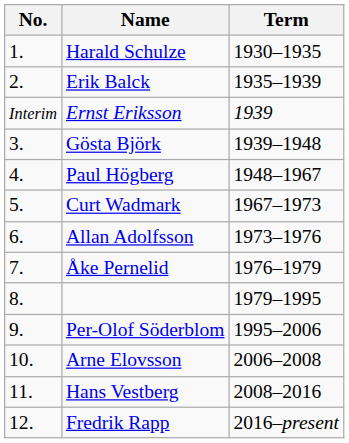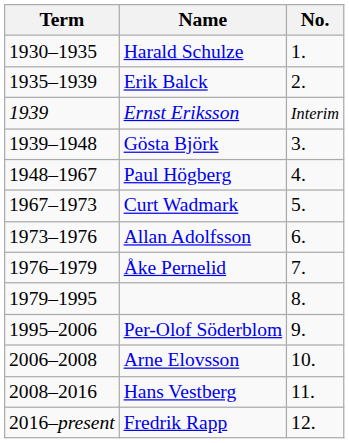columns swapped: No. <-> Term
